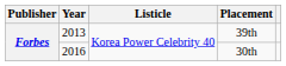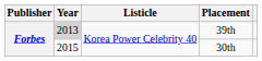39th | Year: no background -> lightgrey background
30th | Year: 2016 -> 2015
